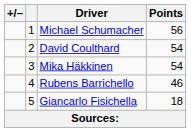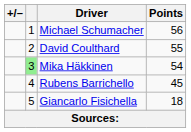David Coulthard | Points: 54 -> 55
Mika Häkkinen | column 2: no background -> lightgreen background
Rubens Barrichello | Points: 46 -> 45
